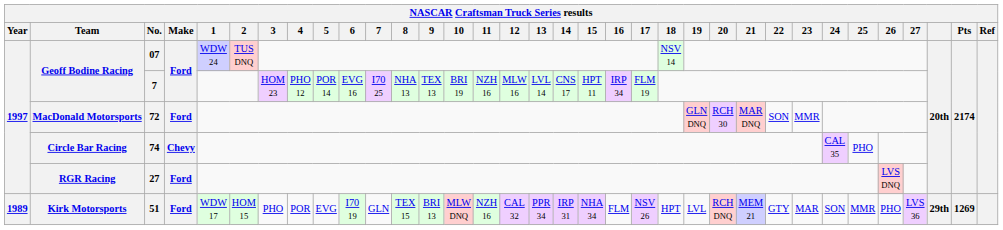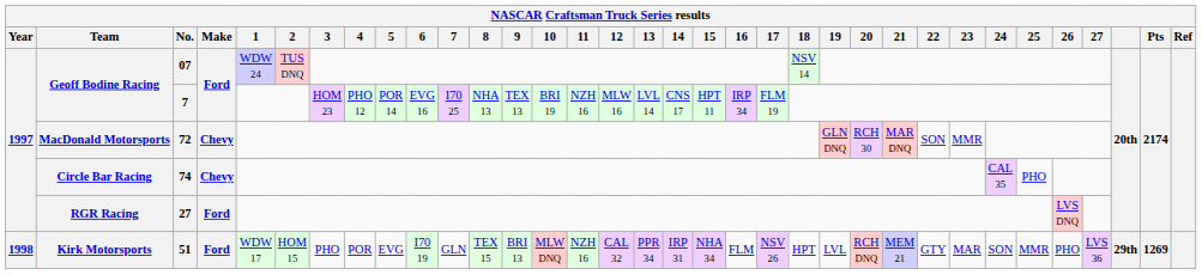72 | Make: Ford -> Chevy
51 | Year: 1989 -> 1998
